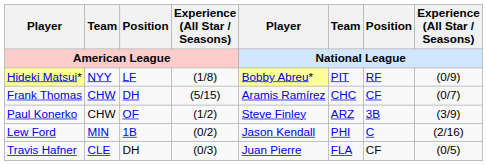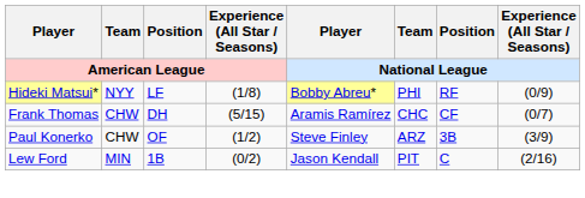Hideki Matsui* | Team / National League: PIT -> PHI
Lew Ford | Team / National League: PHI -> PIT
- row: Travis Hafner | CLE | DH | (0/3) | Juan Pierre | FLA | CF | (0/5)
